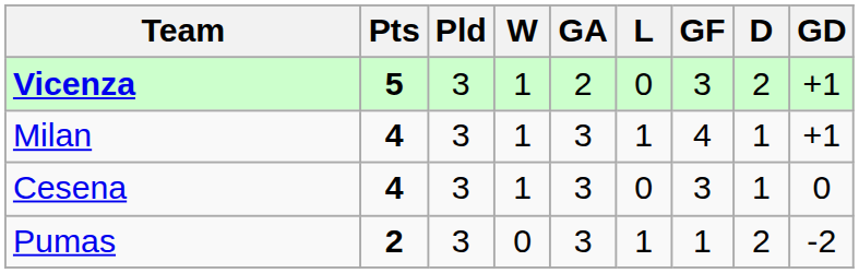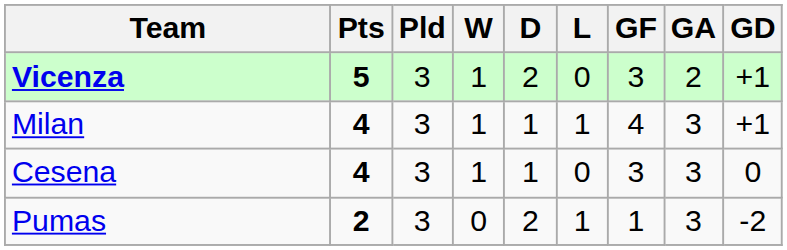columns swapped: D <-> GA
